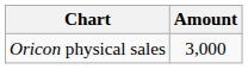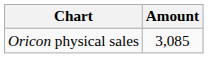Oricon physical sales | Amount: 3,000 -> 3,085
